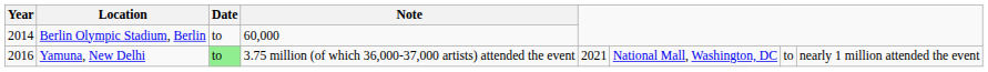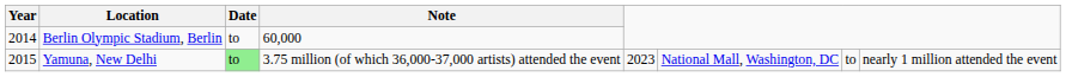Yamuna, New Delhi | Year: 2016 -> 2015
Yamuna, New Delhi | column 5: 2021 -> 2023
